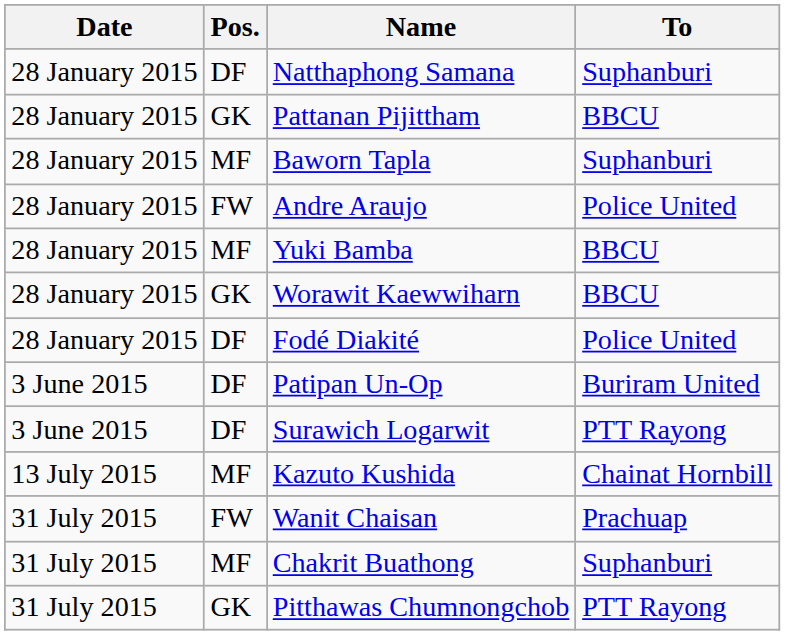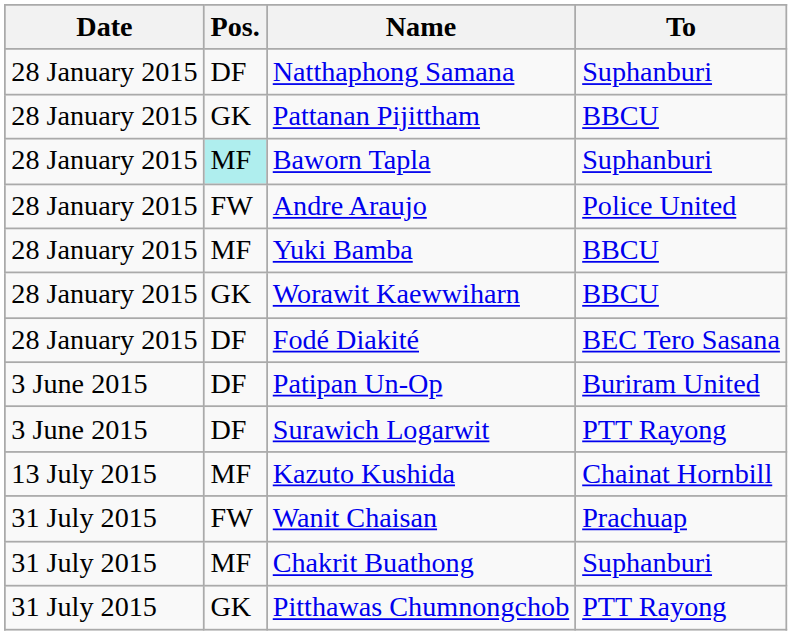Baworn Tapla | Pos.: no background -> paleturquoise background
Fodé Diakité | To: Police United -> BEC Tero Sasana
